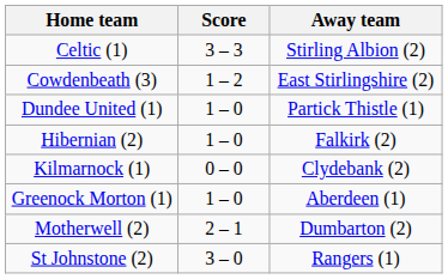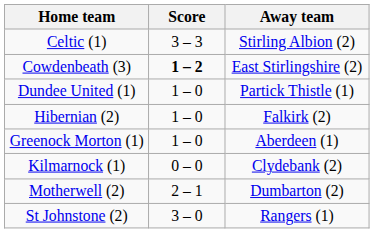Cowdenbeath (3) | Score: normal -> bold
rows swapped: Kilmarnock (1) <-> Greenock Morton (1)
